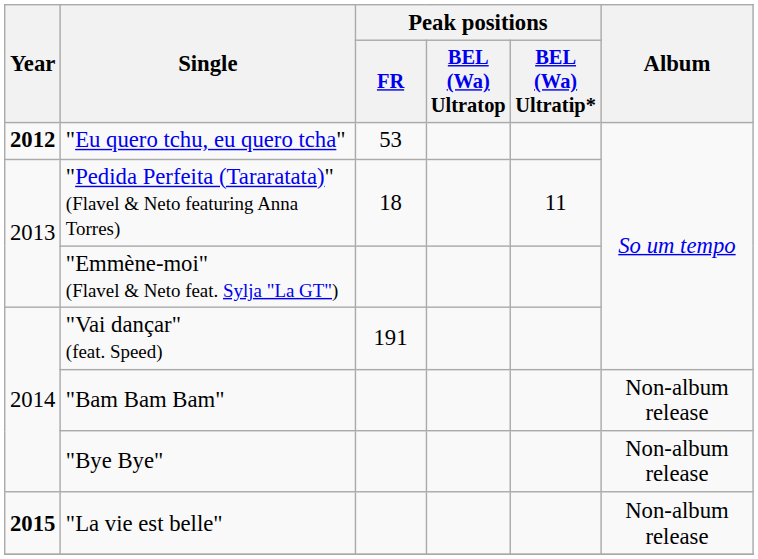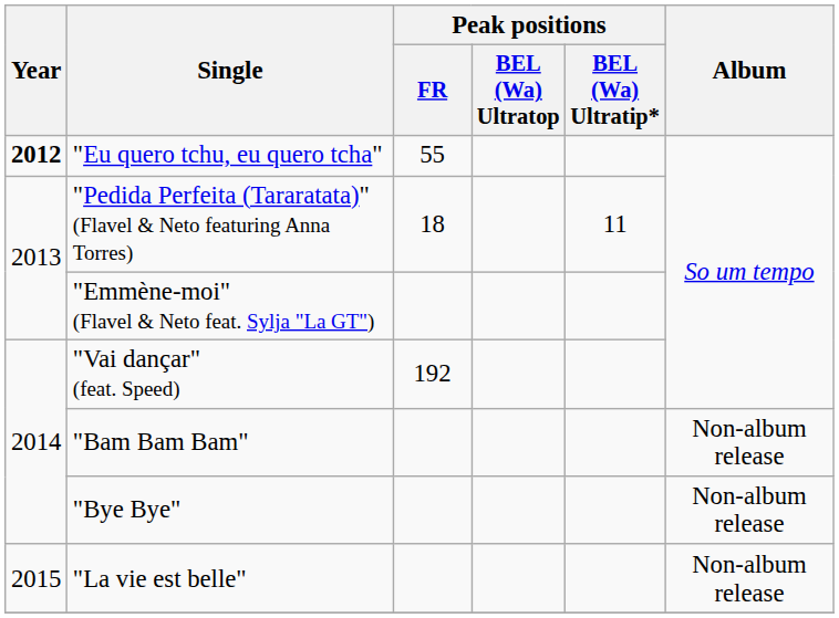"Eu quero tchu, eu quero tcha" | Peak positions / FR: 53 -> 55
"Vai dançar" (feat. Speed) | Peak positions / FR: 191 -> 192
"La vie est belle" | Year: bold -> normal
